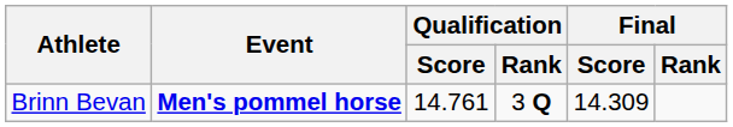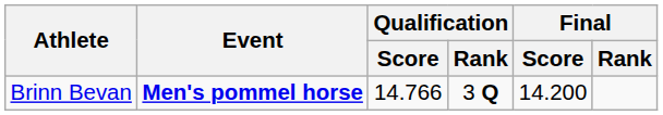Brinn Bevan | Qualification / Score: 14.761 -> 14.766
Brinn Bevan | Final / Score: 14.309 -> 14.200
